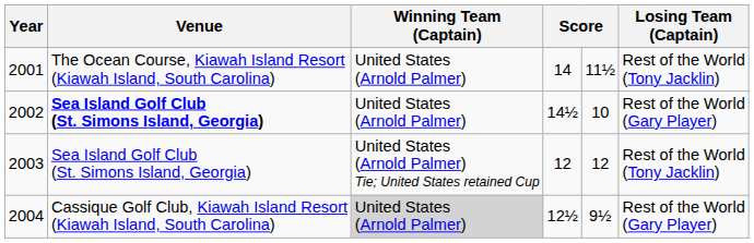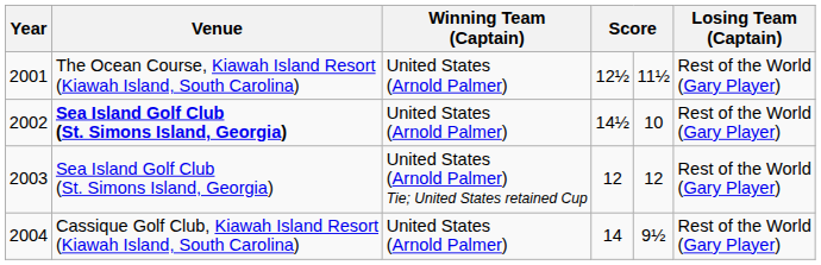2001 | column 4: 14 -> 12½
2001 | Losing Team (Captain): Rest of the World (Tony Jacklin) -> Rest of the World (Gary Player)
2003 | Losing Team (Captain): Rest of the World (Tony Jacklin) -> Rest of the World (Gary Player)
2004 | Winning Team (Captain): lightgrey background -> no background
2004 | column 4: 12½ -> 14
